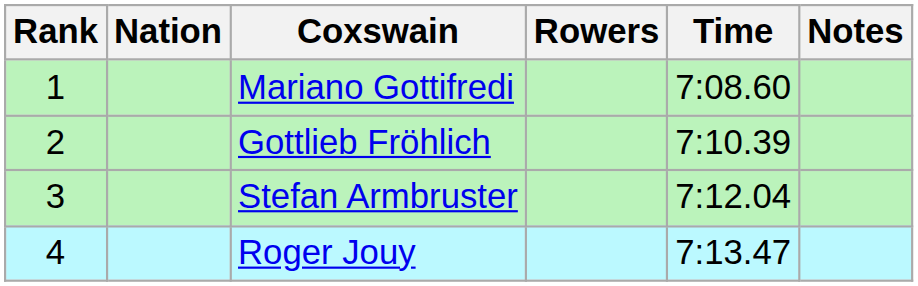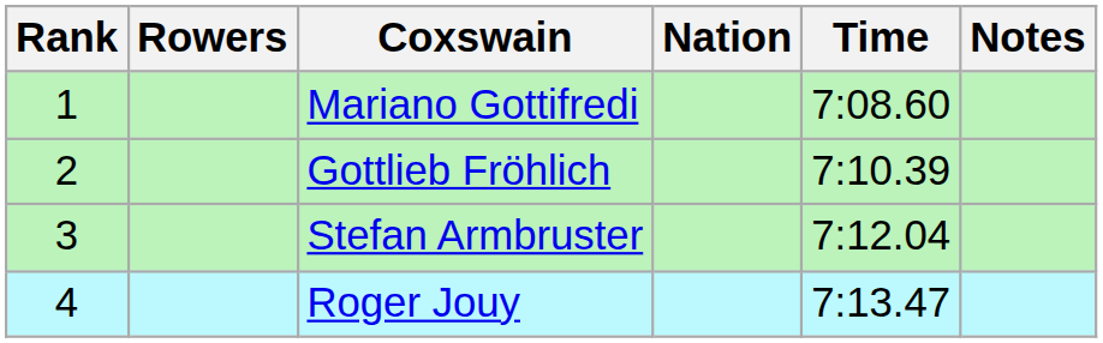columns swapped: Rowers <-> Nation
